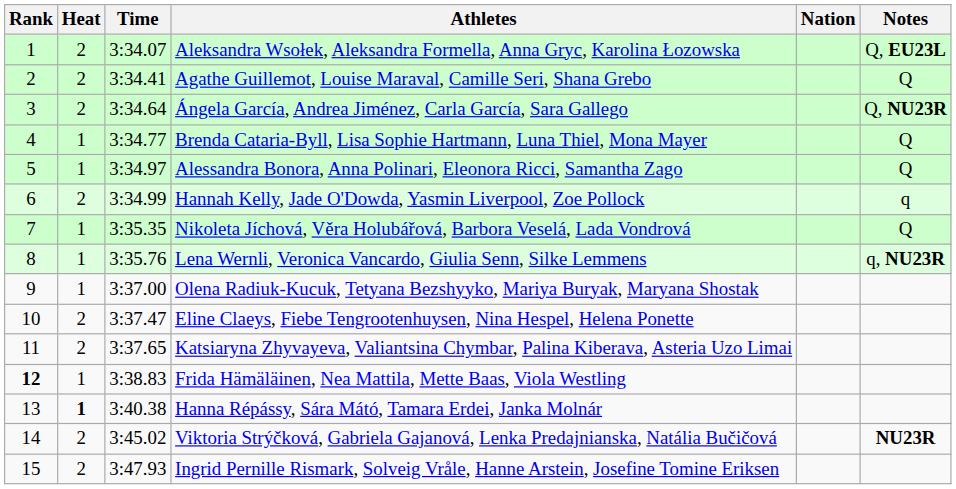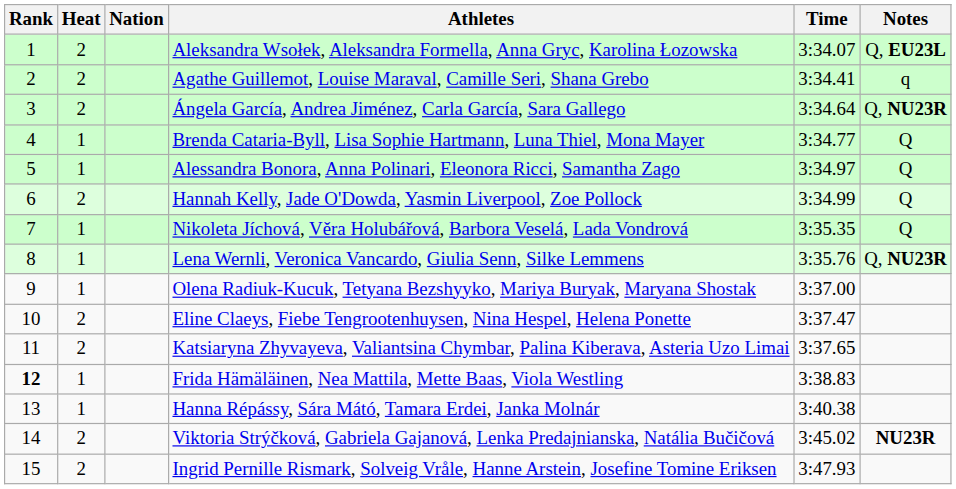columns swapped: Nation <-> Time
Agathe Guillemot, Louise Maraval, Camille Seri, Shana Grebo | Notes: Q -> q
Hannah Kelly, Jade O'Dowda, Yasmin Liverpool, Zoe Pollock | Notes: q -> Q
Lena Wernli, Veronica Vancardo, Giulia Senn, Silke Lemmens | Notes: q, NU23R -> Q, NU23R
Hanna Répássy, Sára Mátó, Tamara Erdei, Janka Molnár | Heat: bold -> normal
